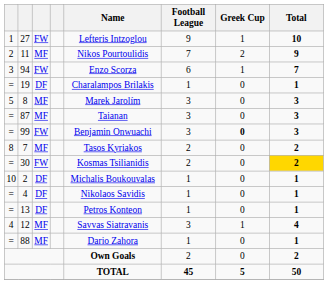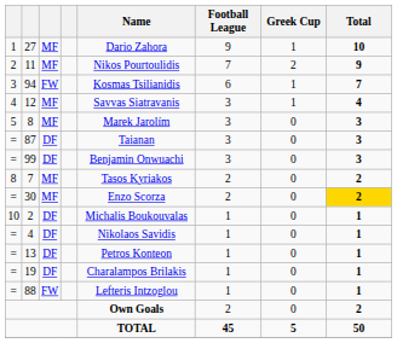27 | column 3: FW -> MF
27 | Name: Lefteris Intzoglou -> Dario Zahora
94 | Name: Enzo Scorza -> Kosmas Tsilianidis
rows swapped: 12 <-> 19
87 | column 3: MF -> DF
99 | column 3: FW -> DF
99 | Greek Cup: bold -> normal
30 | column 3: FW -> MF
30 | Name: Kosmas Tsilianidis -> Enzo Scorza
88 | column 3: MF -> FW
88 | Name: Dario Zahora -> Lefteris Intzoglou
